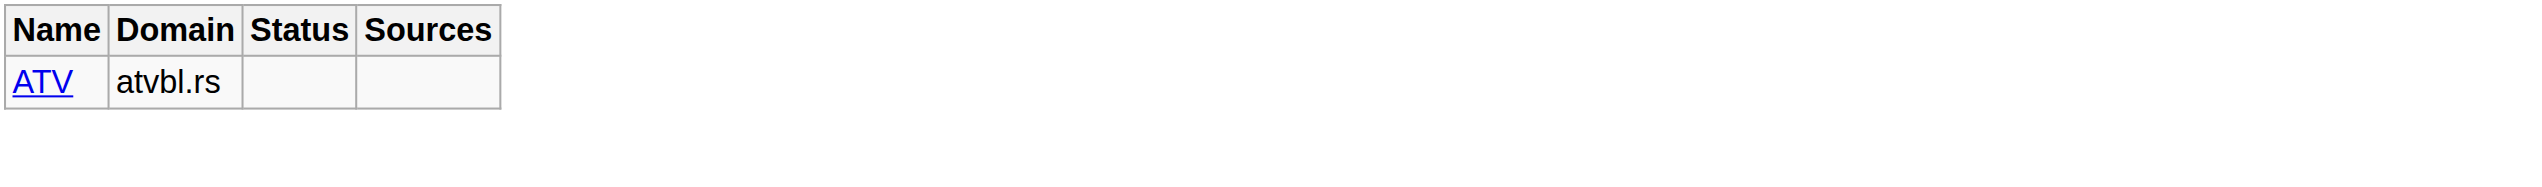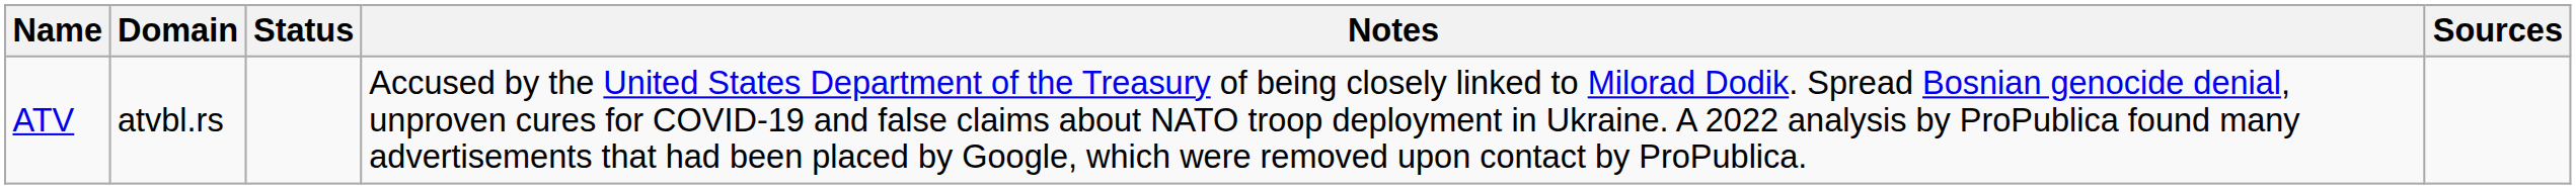+ column: Notes | Accused by the United States Department of the Treasury of being closely linked to Milorad Dodik. Spread Bosnian genocide denial, unproven cures for COVID-19 and false claims about NATO troop deployment in Ukraine. A 2022 analysis by ProPublica found many advertisements that had been placed by Google, which were removed upon contact by ProPublica.
